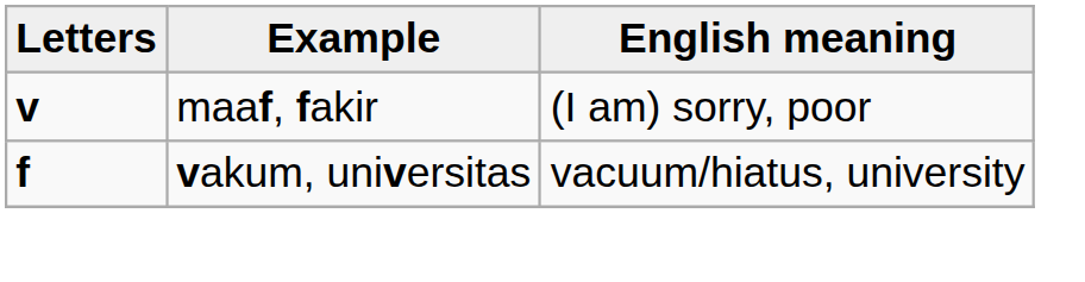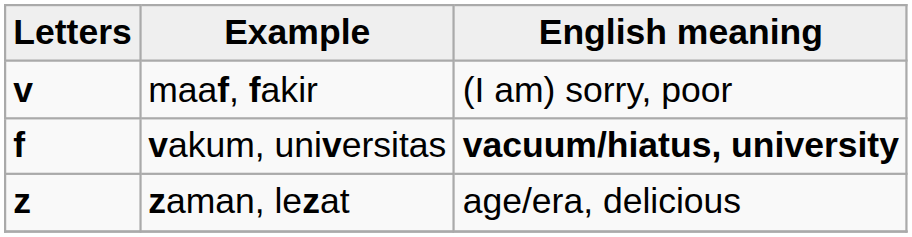vakum, universitas | English meaning: normal -> bold
+ row: z | zaman, lezat | age/era, delicious
